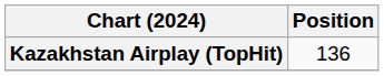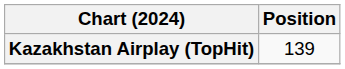Kazakhstan Airplay (TopHit) | Position: 136 -> 139
